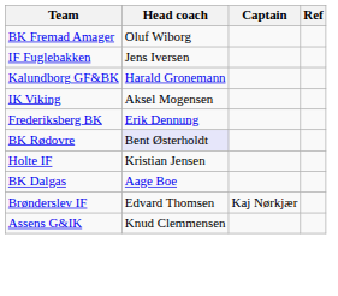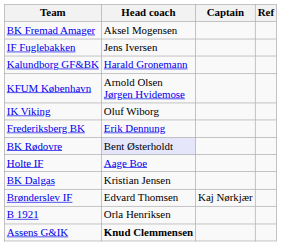BK Fremad Amager | Head coach: Oluf Wiborg -> Aksel Mogensen
+ row: KFUM København | Arnold Olsen Jørgen Hvidemose
IK Viking | Head coach: Aksel Mogensen -> Oluf Wiborg
Holte IF | Head coach: Kristian Jensen -> Aage Boe
BK Dalgas | Head coach: Aage Boe -> Kristian Jensen
+ row: B 1921 | Orla Henriksen
Assens G&IK | Head coach: normal -> bold
